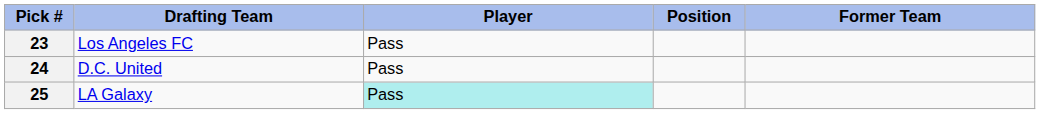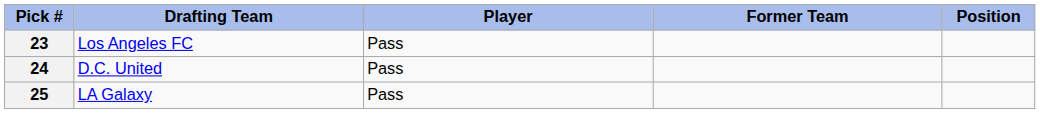columns swapped: Position <-> Former Team
25 | Player: paleturquoise background -> no background
